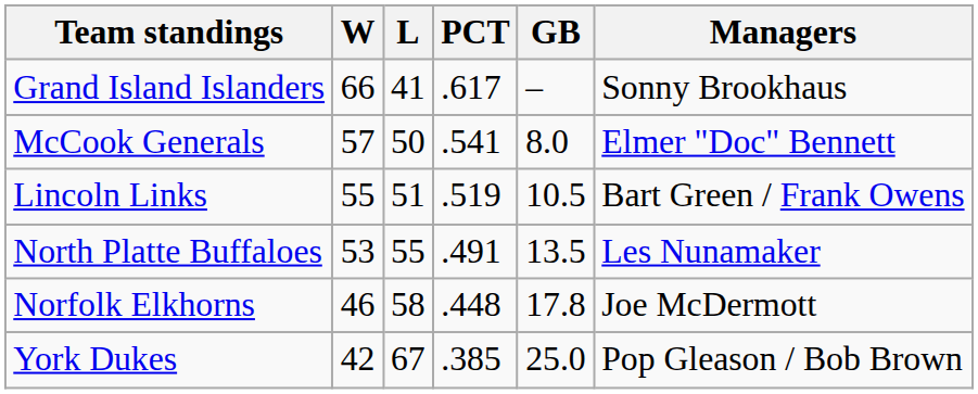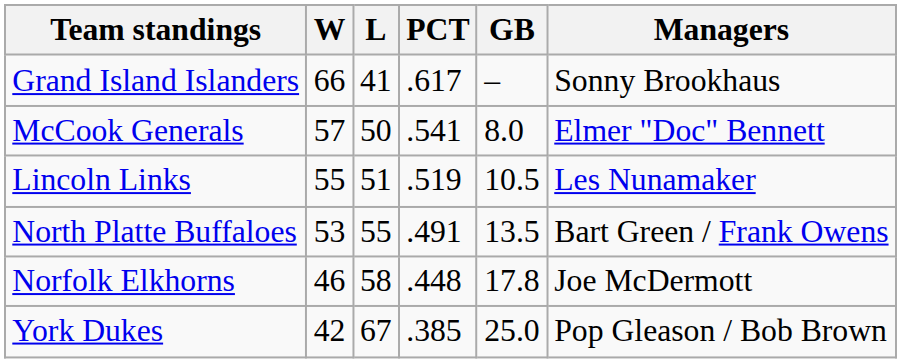Lincoln Links | Managers: Bart Green / Frank Owens -> Les Nunamaker
North Platte Buffaloes | Managers: Les Nunamaker -> Bart Green / Frank Owens
